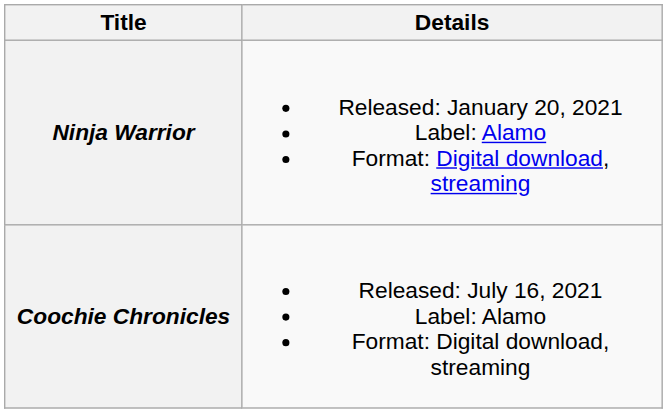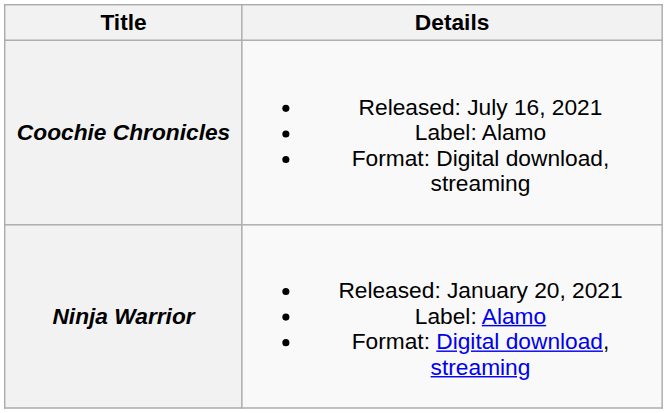rows swapped: Ninja Warrior <-> Coochie Chronicles
